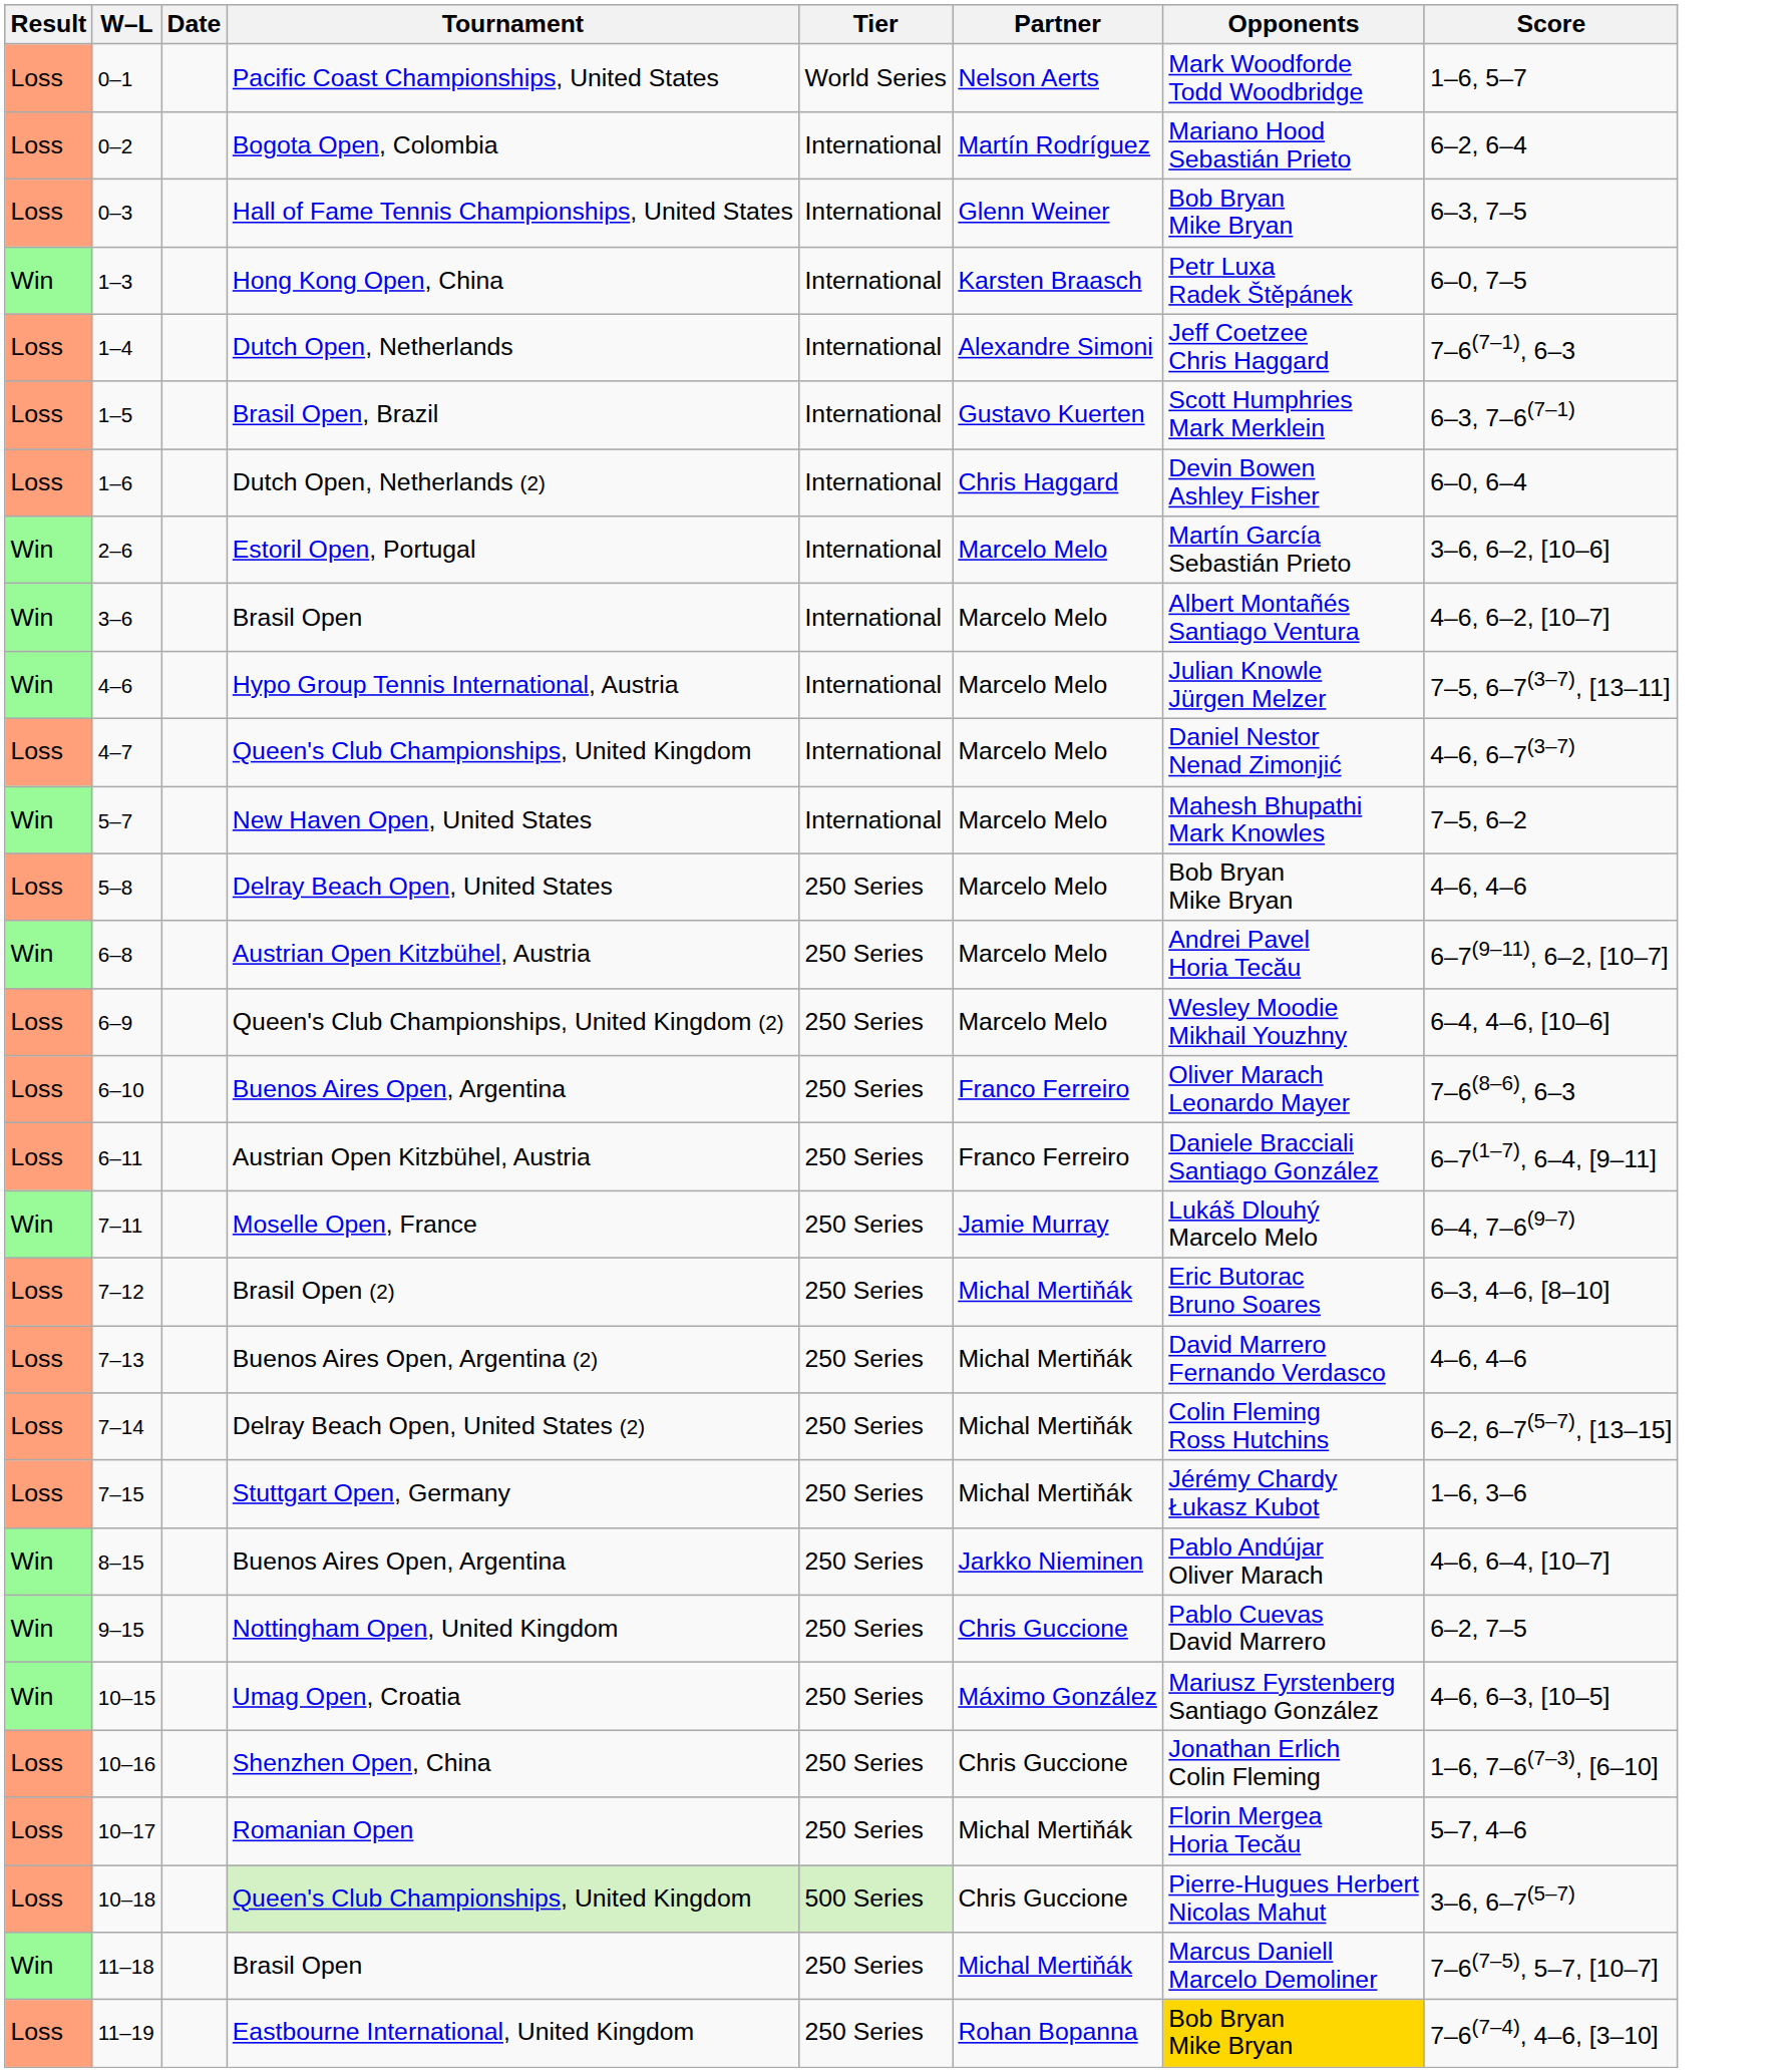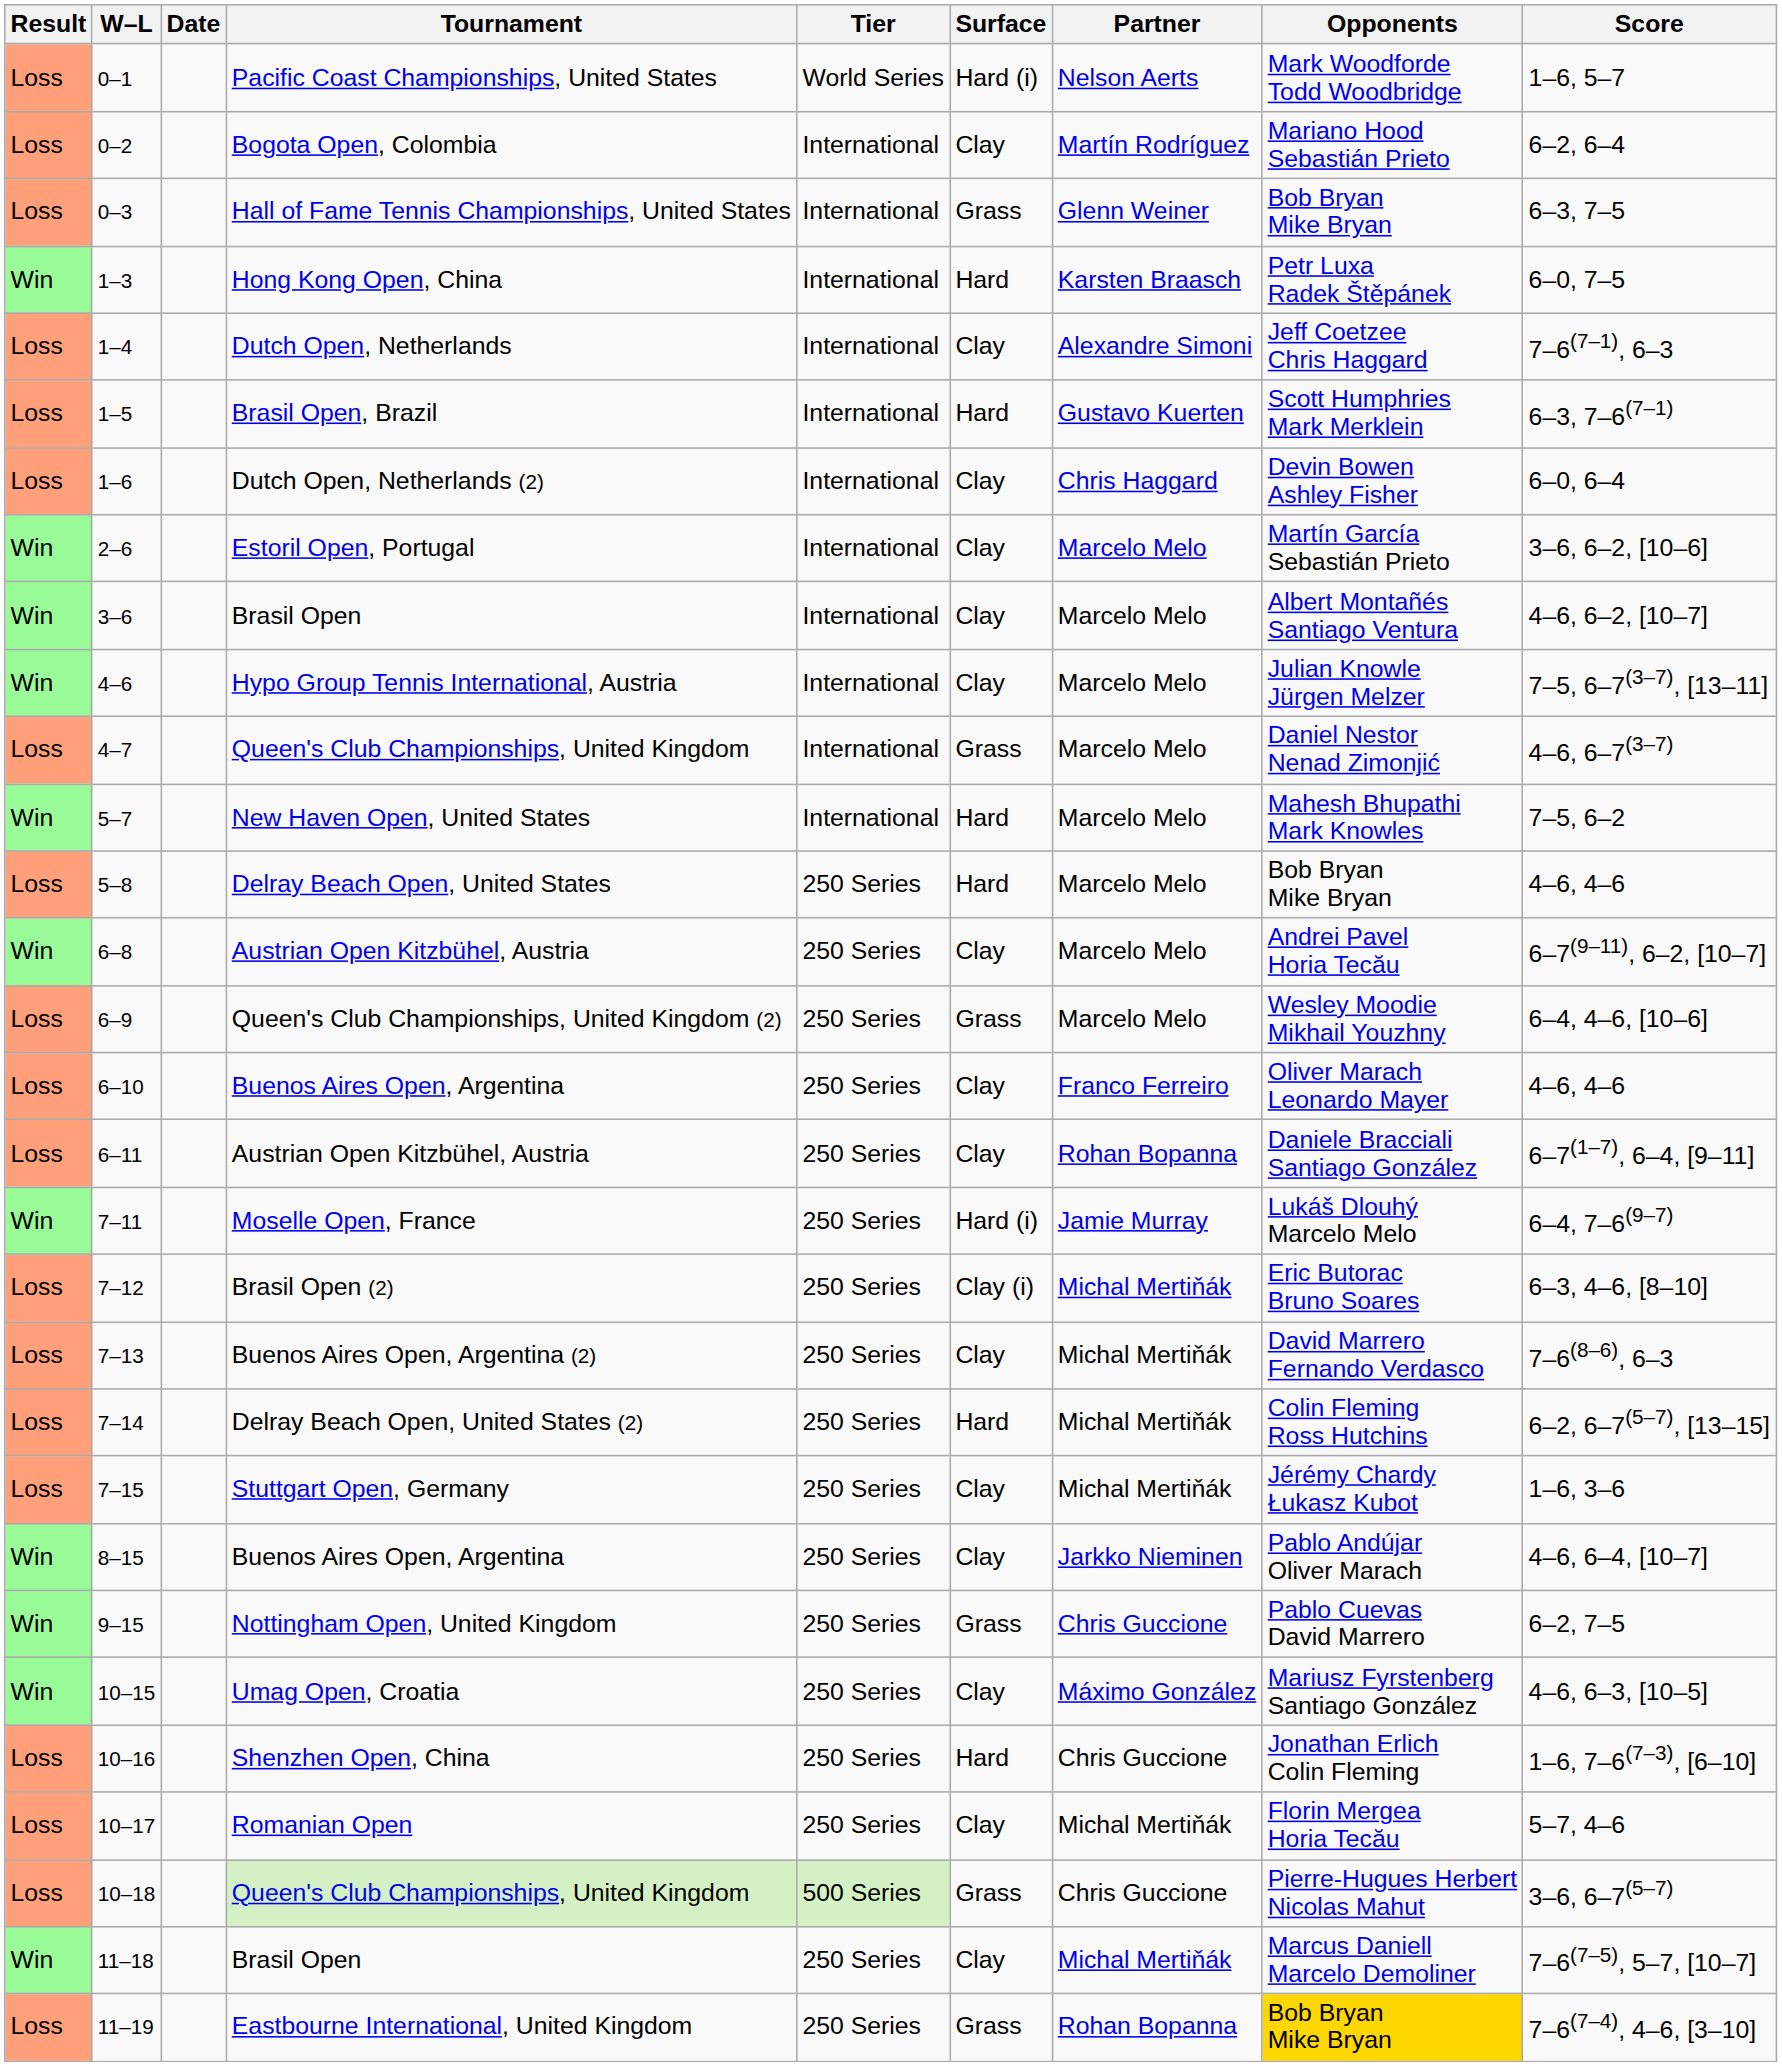+ column: Surface | Hard (i) | Clay | Grass | Hard | Clay | Hard | Clay | Clay | Clay | Clay | Grass | Hard | Hard | Clay | Grass | Clay | Clay | Hard (i) | Clay (i) | Clay | Hard | Clay | Clay | Grass | Clay | Hard | Clay | Grass | Clay | Grass
6–10 | Score: 7–6(8–6), 6–3 -> 4–6, 4–6
6–11 | Partner: Franco Ferreiro -> Rohan Bopanna
7–13 | Score: 4–6, 4–6 -> 7–6(8–6), 6–3
